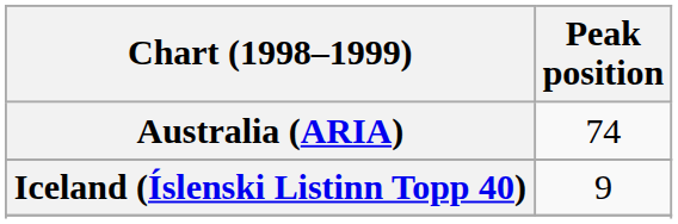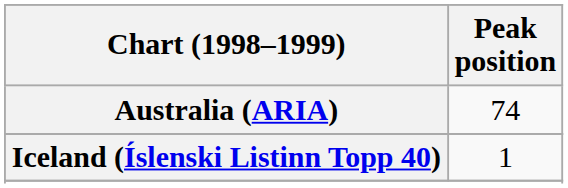Iceland (Íslenski Listinn Topp 40) | Peak position: 9 -> 1
